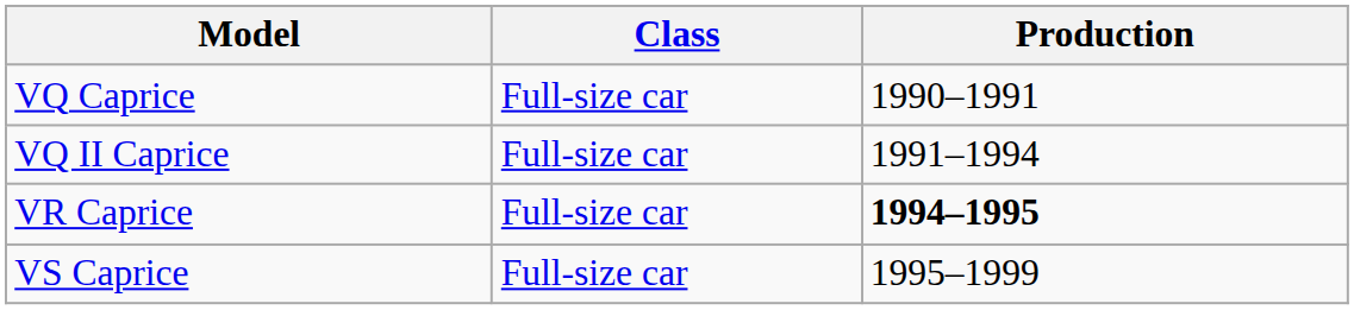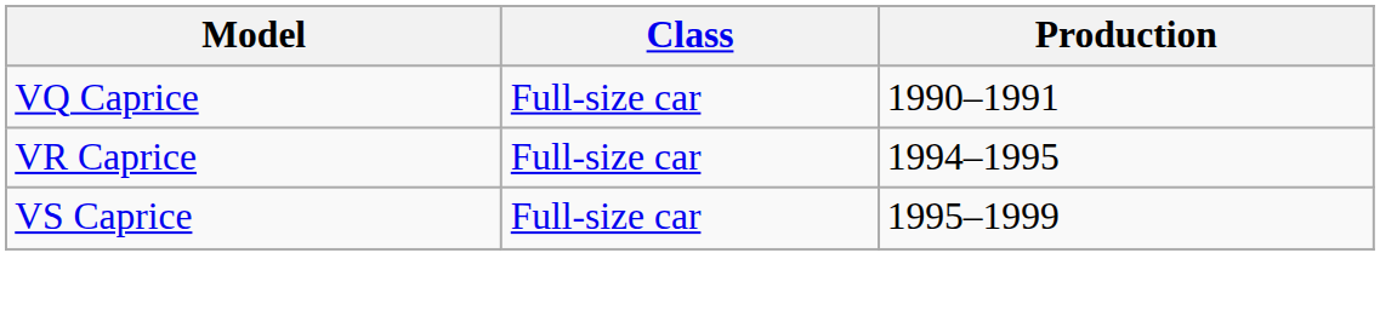- row: VQ II Caprice | Full-size car | 1991–1994
VR Caprice | Production: bold -> normal
